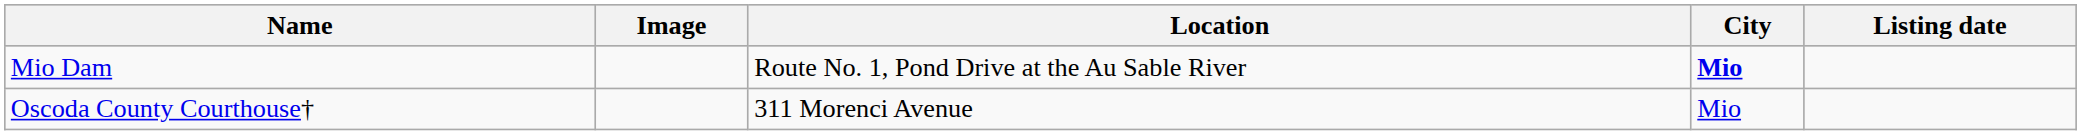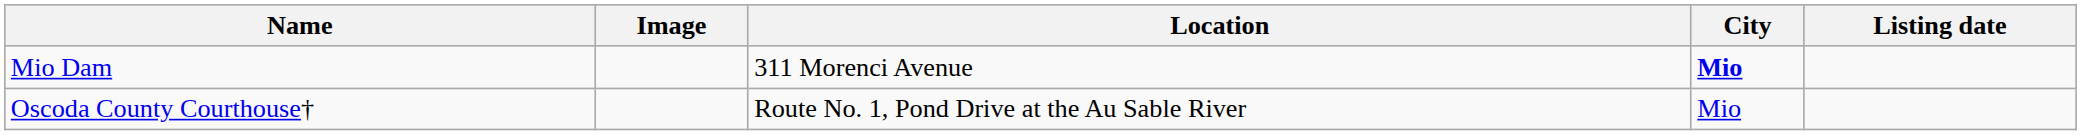Mio Dam | Location: Route No. 1, Pond Drive at the Au Sable River -> 311 Morenci Avenue
Oscoda County Courthouse† | Location: 311 Morenci Avenue -> Route No. 1, Pond Drive at the Au Sable River
